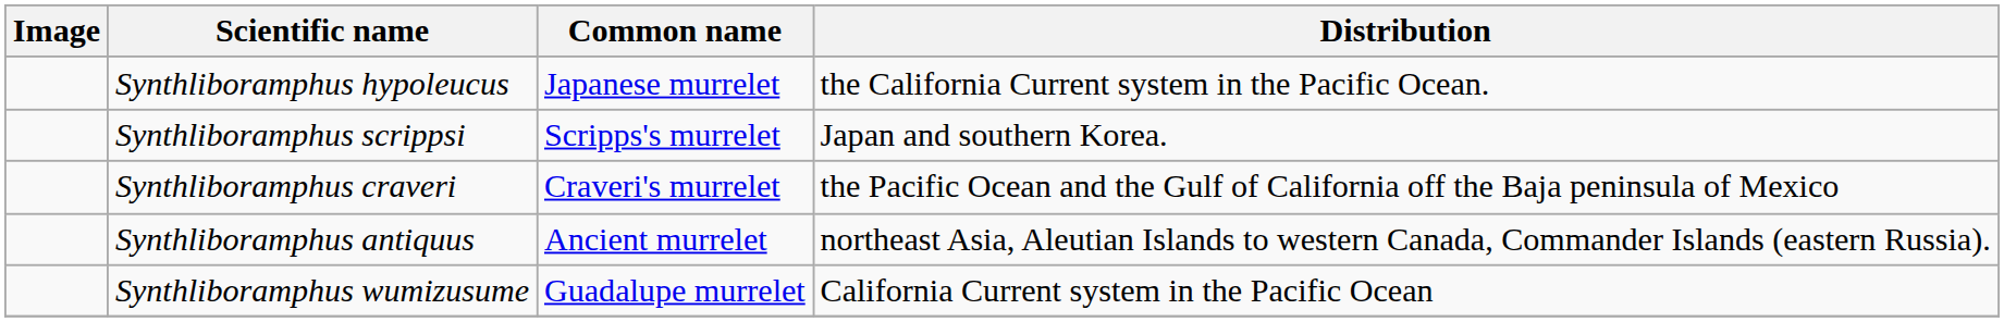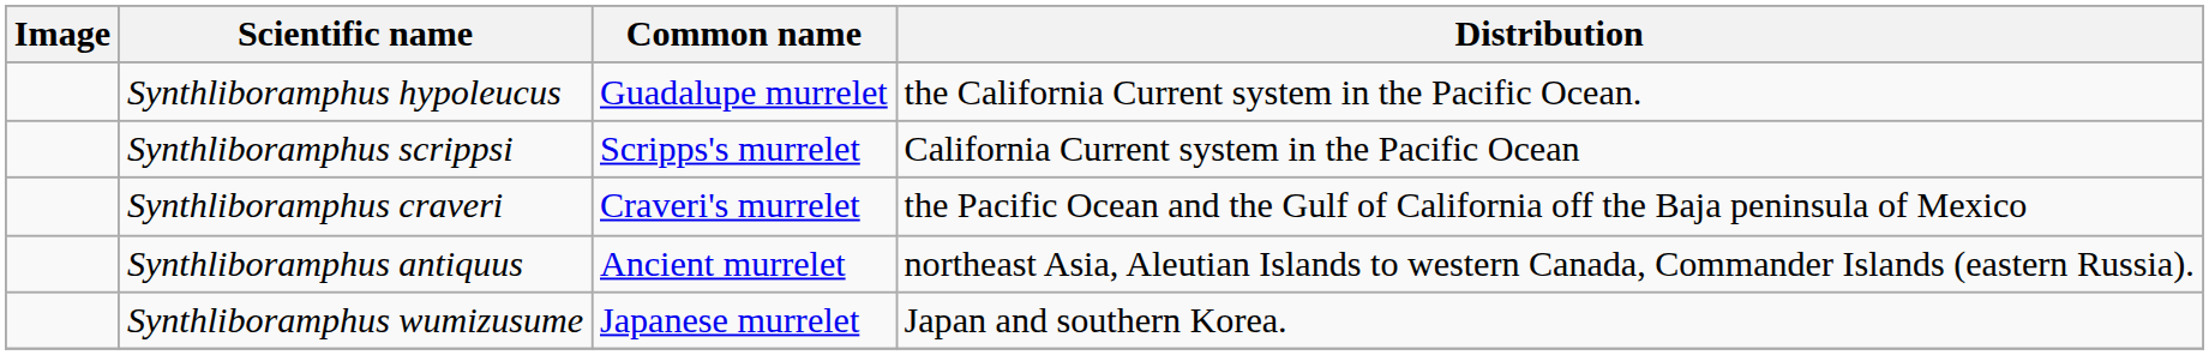Synthliboramphus hypoleucus | Common name: Japanese murrelet -> Guadalupe murrelet
Synthliboramphus scrippsi | Distribution: Japan and southern Korea. -> California Current system in the Pacific Ocean
Synthliboramphus wumizusume | Common name: Guadalupe murrelet -> Japanese murrelet
Synthliboramphus wumizusume | Distribution: California Current system in the Pacific Ocean -> Japan and southern Korea.
